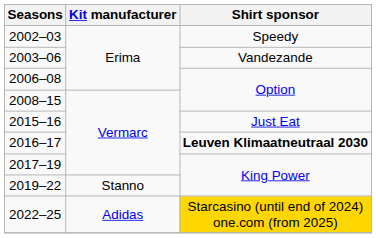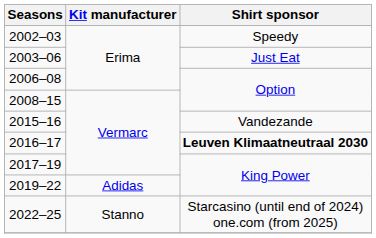2003–06 | Shirt sponsor: Vandezande -> Just Eat
2015–16 | Shirt sponsor: Just Eat -> Vandezande
2019–22 | Kit manufacturer: Stanno -> Adidas
2022–25 | Kit manufacturer: Adidas -> Stanno
2022–25 | Shirt sponsor: gold background -> no background
